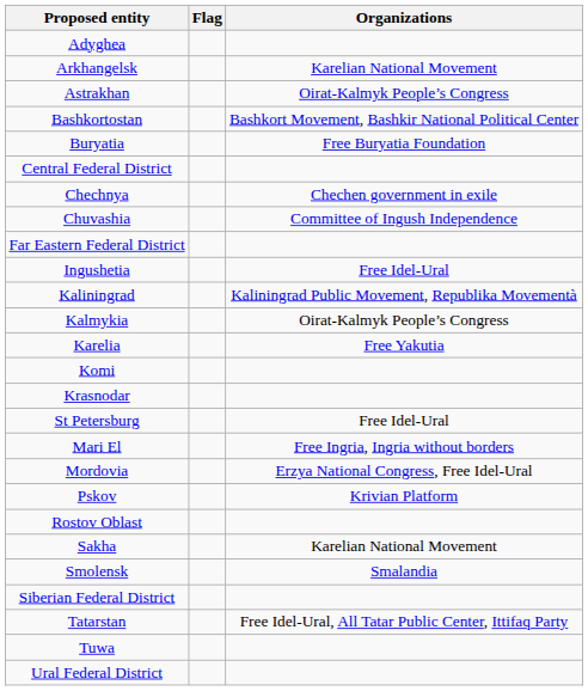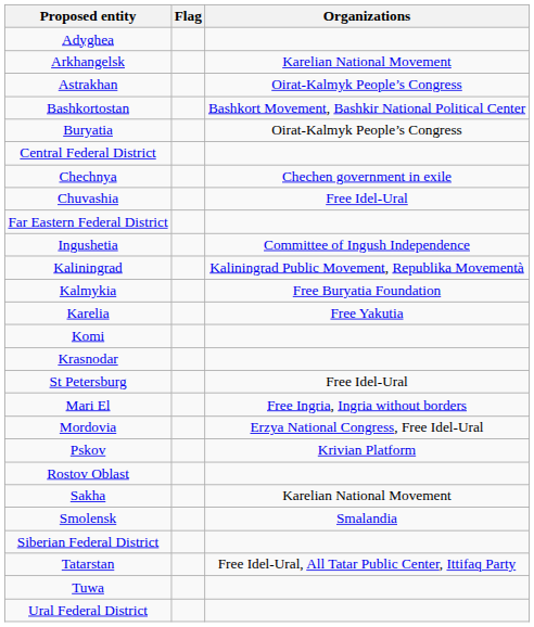Buryatia | Organizations: Free Buryatia Foundation -> Oirat-Kalmyk People’s Congress
Chuvashia | Organizations: Committee of Ingush Independence -> Free Idel-Ural
Ingushetia | Organizations: Free Idel-Ural -> Committee of Ingush Independence
Kalmykia | Organizations: Oirat-Kalmyk People’s Congress -> Free Buryatia Foundation
